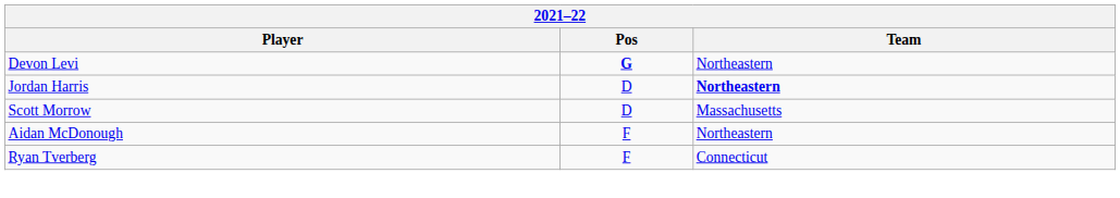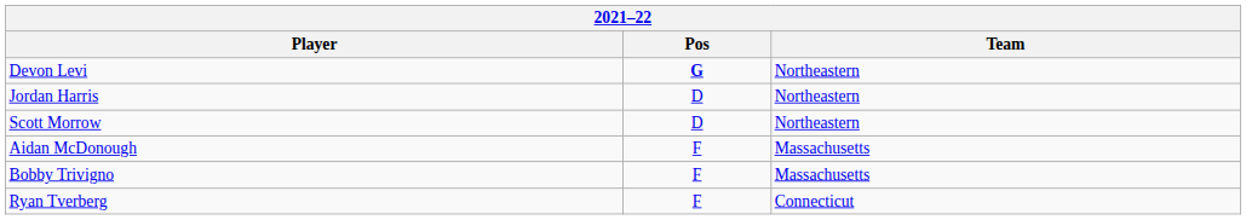Jordan Harris | Team: bold -> normal
Scott Morrow | Team: Massachusetts -> Northeastern
Aidan McDonough | Team: Northeastern -> Massachusetts
+ row: Bobby Trivigno | F | Massachusetts
